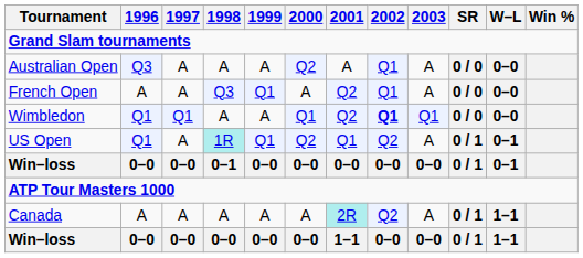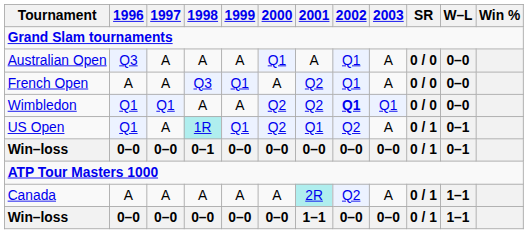Australian Open | 2000: Q2 -> Q1
Wimbledon | 2000: Q1 -> Q2
